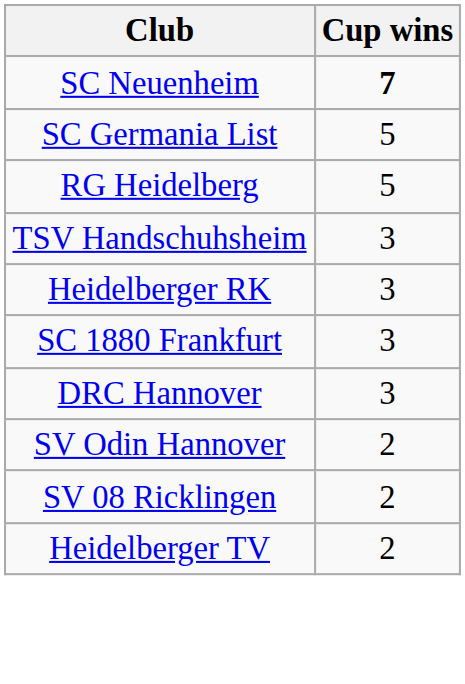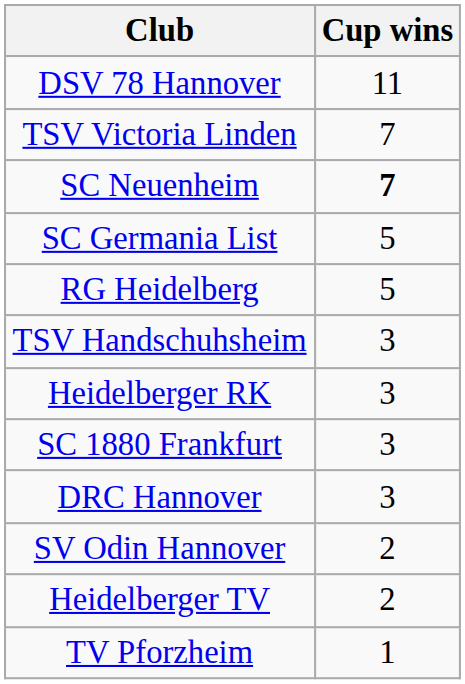+ row: DSV 78 Hannover | 11
+ row: TSV Victoria Linden | 7
- row: SV 08 Ricklingen | 2
+ row: TV Pforzheim | 1
